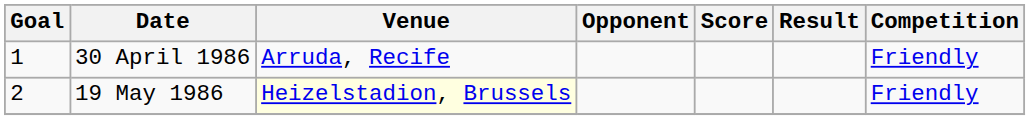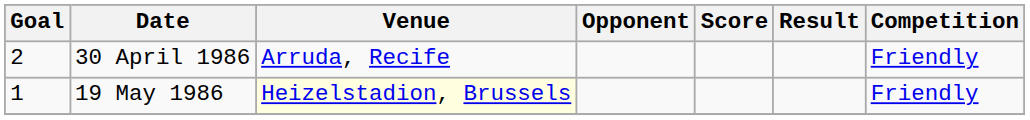30 April 1986 | Goal: 1 -> 2
19 May 1986 | Goal: 2 -> 1
